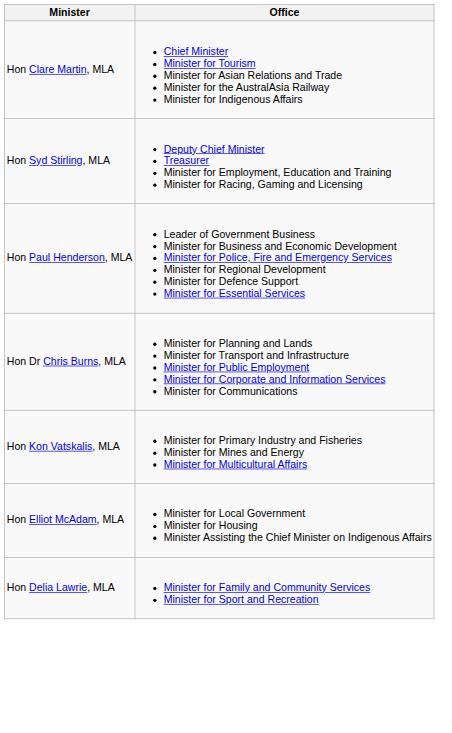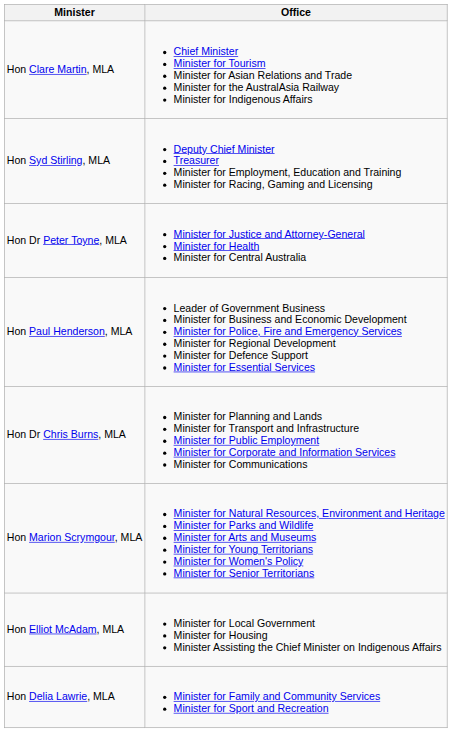+ row: Hon Dr Peter Toyne, MLA | Minister for Justice and Attorney-General Minister for Health Minister for Central Australia
- row: Hon Kon Vatskalis, MLA | Minister for Primary Industry and Fisheries Minister for Mines and Energy Minister for Multicultural Affairs
+ row: Hon Marion Scrymgour, MLA | Minister for Natural Resources, Environment and Heritage Minister for Parks and Wildlife Minister for Arts and Museums Minister for Young Territorians Minister for Women's Policy Minister for Senior Territorians
